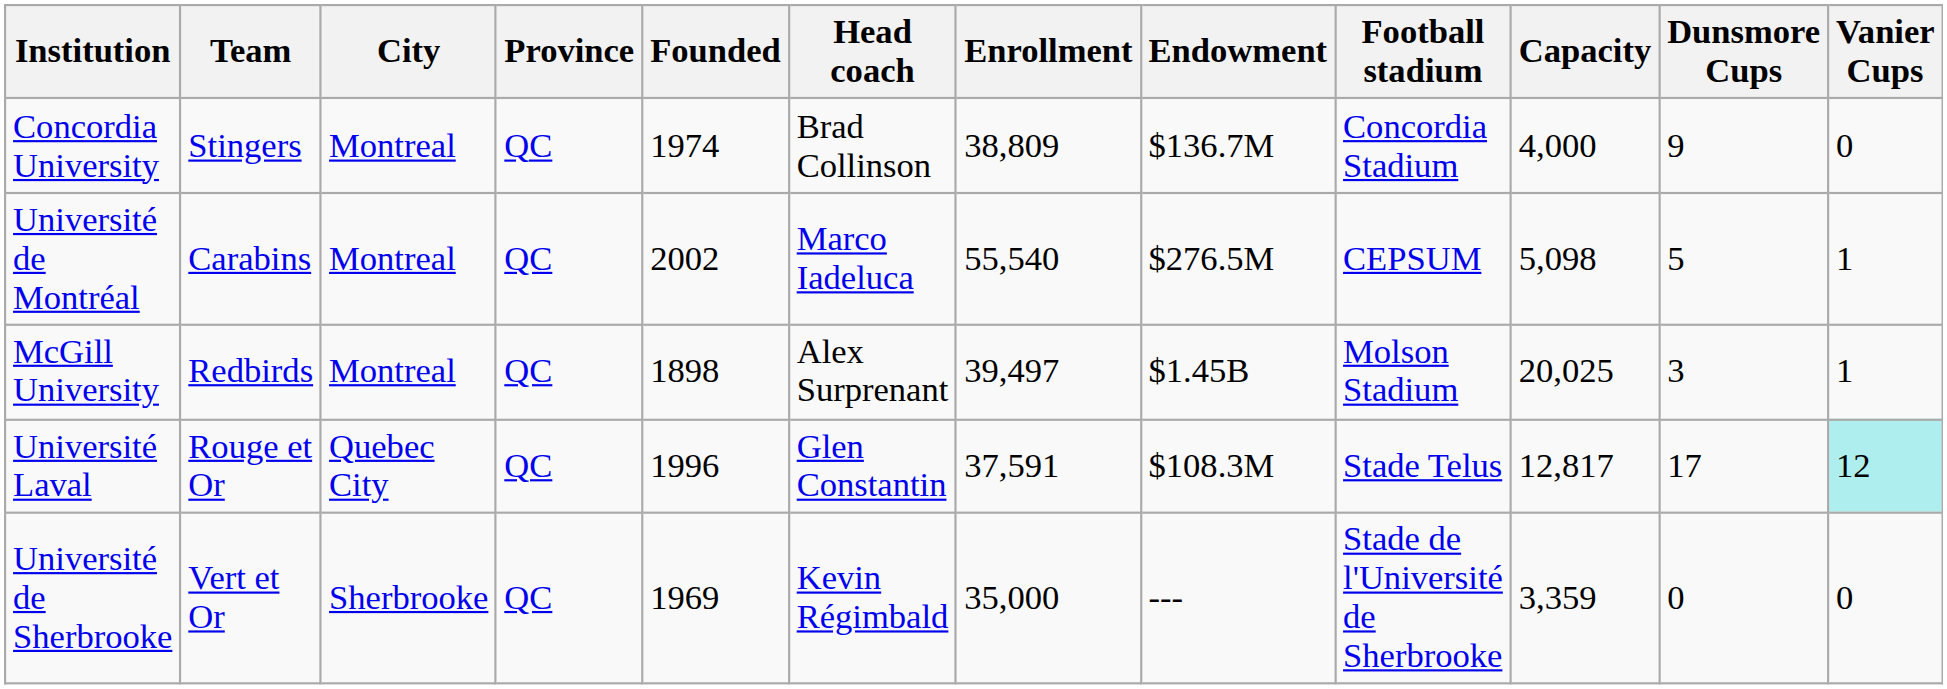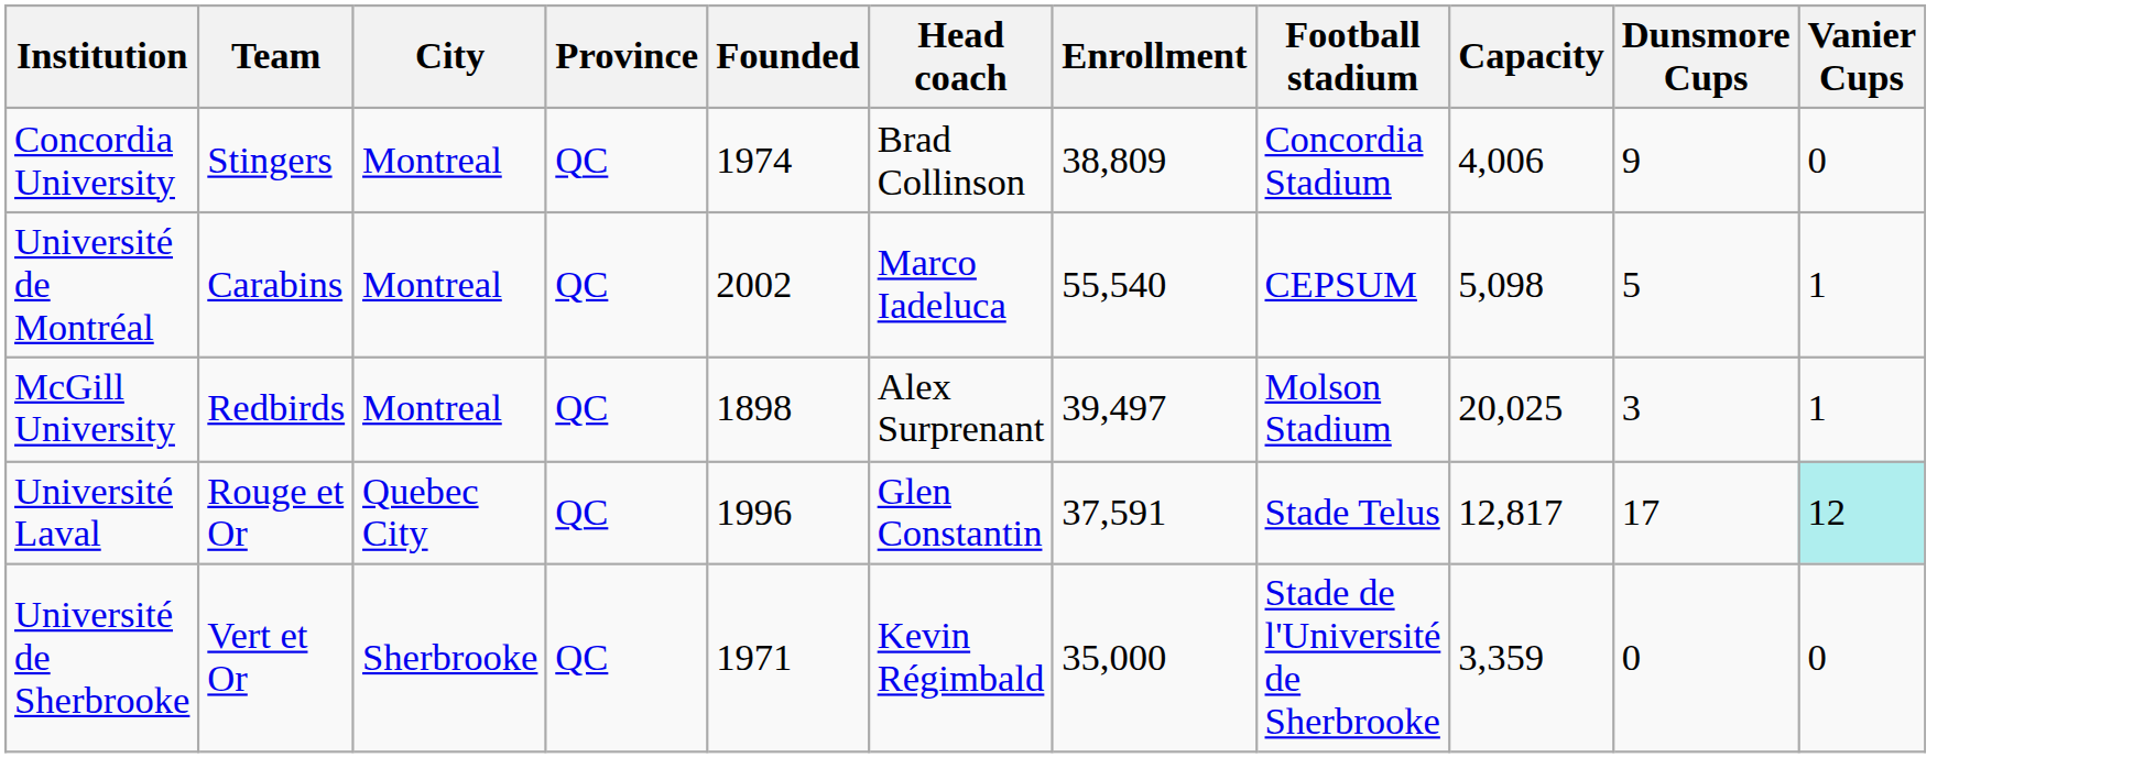- column: Endowment | $136.7M | $276.5M | $1.45B | $108.3M | ---
Concordia University | Capacity: 4,000 -> 4,006
Université de Sherbrooke | Founded: 1969 -> 1971
